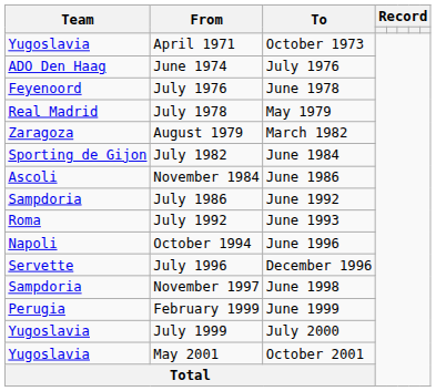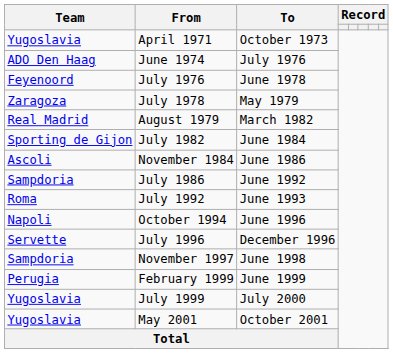July 1978 | Team: Real Madrid -> Zaragoza
August 1979 | Team: Zaragoza -> Real Madrid
